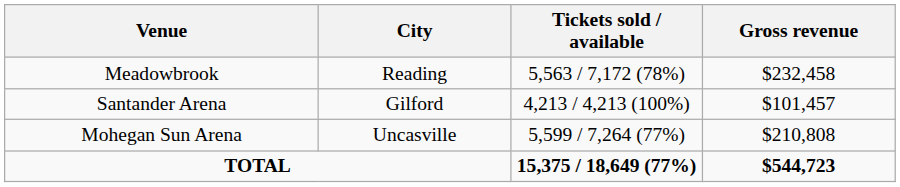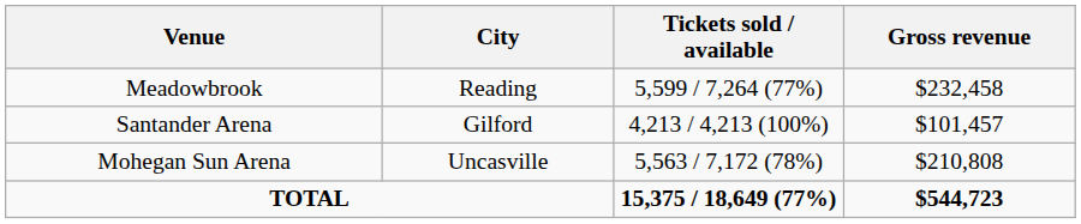Meadowbrook | Tickets sold / available: 5,563 / 7,172 (78%) -> 5,599 / 7,264 (77%)
Mohegan Sun Arena | Tickets sold / available: 5,599 / 7,264 (77%) -> 5,563 / 7,172 (78%)
